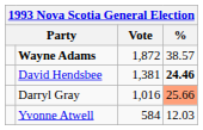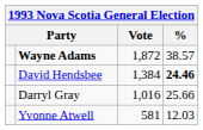David Hendsbee | Vote: 1,381 -> 1,384
Darryl Gray | %: lightsalmon background -> no background
Yvonne Atwell | Vote: 584 -> 581
